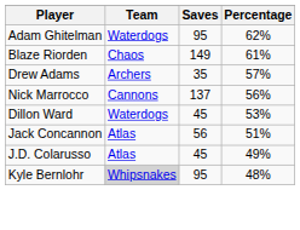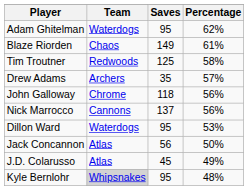+ row: Tim Troutner | Redwoods | 125 | 58%
+ row: John Galloway | Chrome | 118 | 56%
Dillon Ward | Saves: 45 -> 95
Jack Concannon | Percentage: 51% -> 50%
